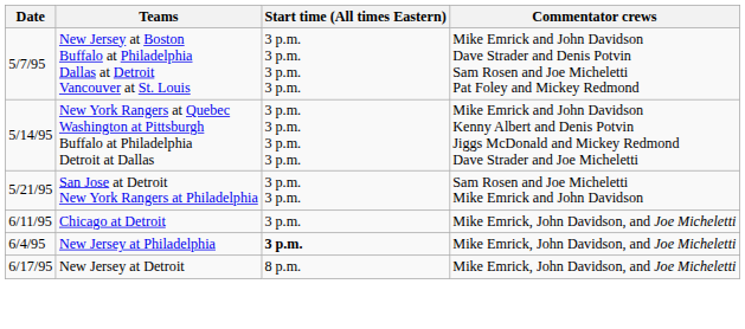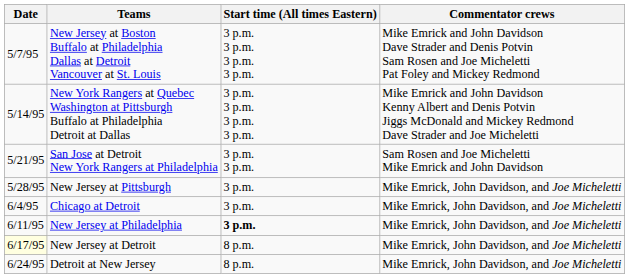+ row: 5/28/95 | New Jersey at Pittsburgh | 3 p.m. | Mike Emrick, John Davidson, and Joe Micheletti
Chicago at Detroit | Date: 6/11/95 -> 6/4/95
New Jersey at Philadelphia | Date: 6/4/95 -> 6/11/95
New Jersey at Detroit | Date: no background -> lightyellow background
+ row: 6/24/95 | Detroit at New Jersey | 8 p.m. | Mike Emrick, John Davidson, and Joe Micheletti
